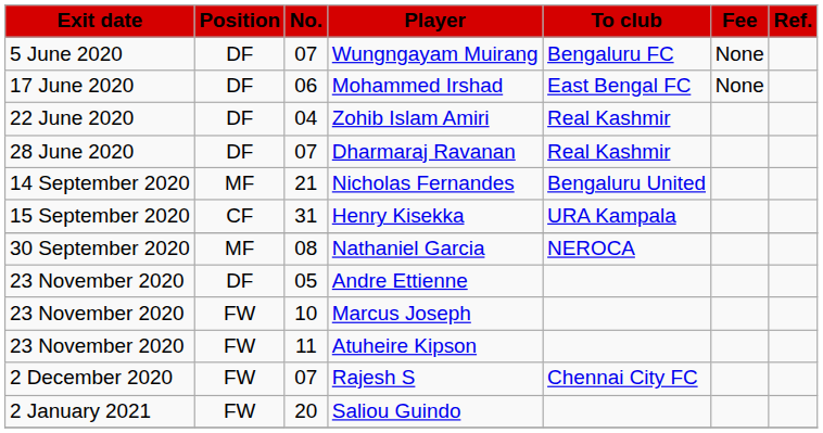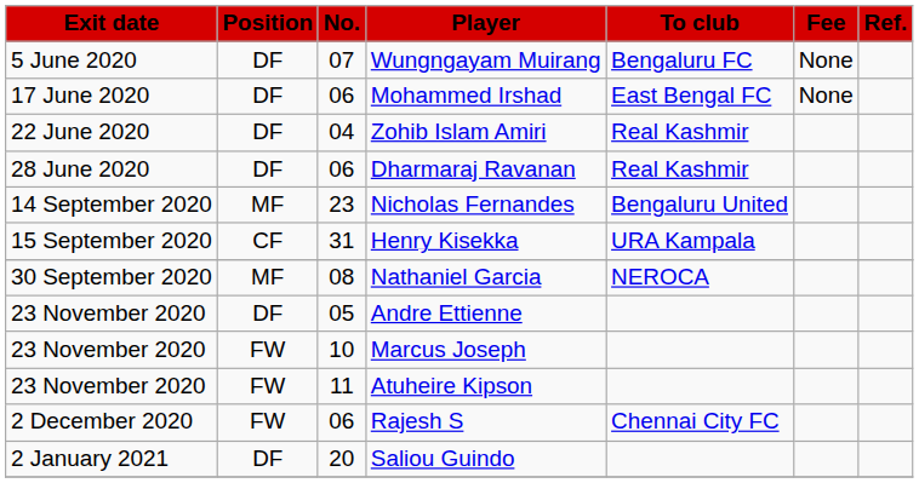Dharmaraj Ravanan | No.: 07 -> 06
Nicholas Fernandes | No.: 21 -> 23
Rajesh S | No.: 07 -> 06
Saliou Guindo | Position: FW -> DF
